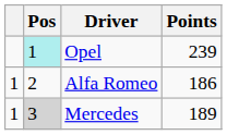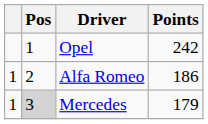Opel | Pos: paleturquoise background -> no background
Opel | Points: 239 -> 242
Mercedes | Points: 189 -> 179
